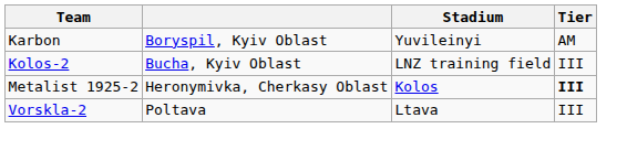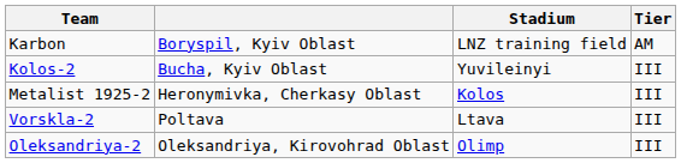Karbon | Stadium: Yuvileinyi -> LNZ training field
Kolos-2 | Stadium: LNZ training field -> Yuvileinyi
Metalist 1925-2 | Tier: bold -> normal
+ row: Oleksandriya-2 | Oleksandriya, Kirovohrad Oblast | Olimp | III
